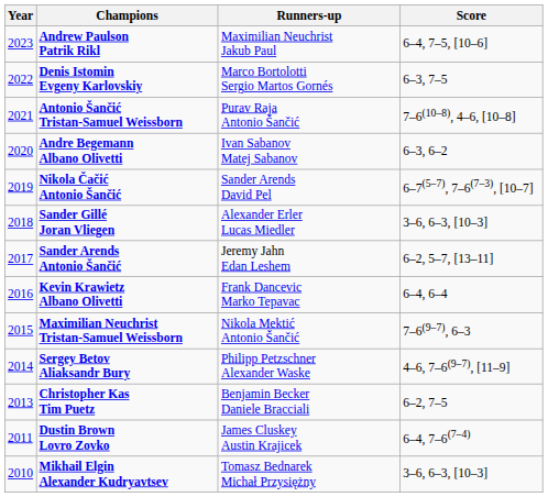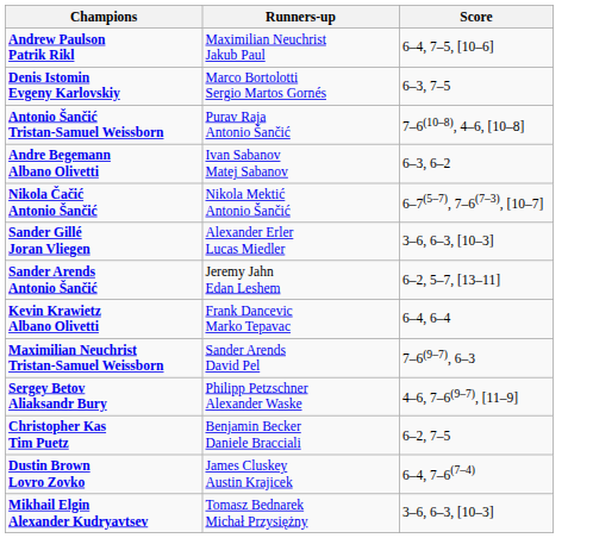- column: Year | 2023 | 2022 | 2021 | 2020 | 2019 | 2018 | 2017 | 2016 | 2015 | 2014 | 2013 | 2011 | 2010
Nikola Čačić Antonio Šančić | Runners-up: Sander Arends David Pel -> Nikola Mektić Antonio Šančić
Maximilian Neuchrist Tristan-Samuel Weissborn | Runners-up: Nikola Mektić Antonio Šančić -> Sander Arends David Pel
